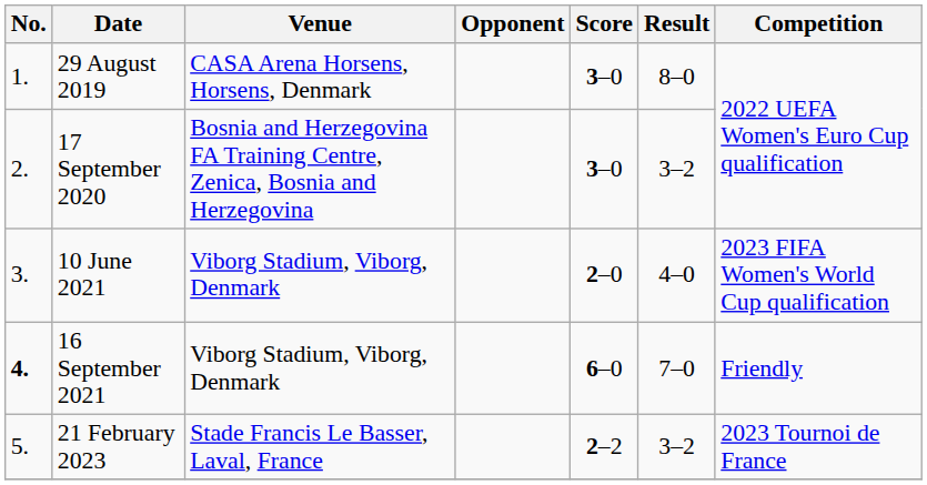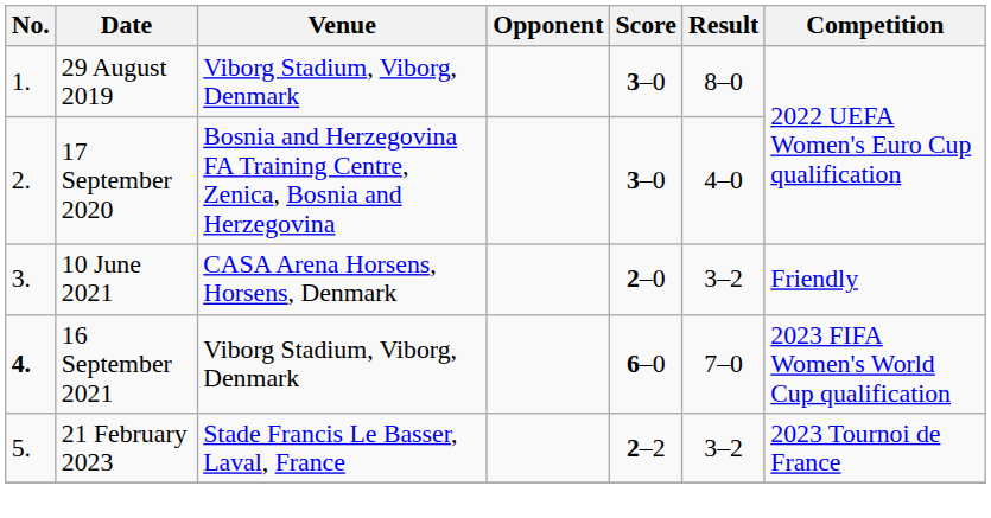29 August 2019 | Venue: CASA Arena Horsens, Horsens, Denmark -> Viborg Stadium, Viborg, Denmark
17 September 2020 | Result: 3–2 -> 4–0
10 June 2021 | Venue: Viborg Stadium, Viborg, Denmark -> CASA Arena Horsens, Horsens, Denmark
10 June 2021 | Result: 4–0 -> 3–2
10 June 2021 | Competition: 2023 FIFA Women's World Cup qualification -> Friendly
16 September 2021 | Competition: Friendly -> 2023 FIFA Women's World Cup qualification
